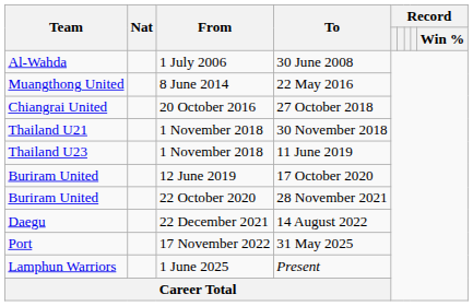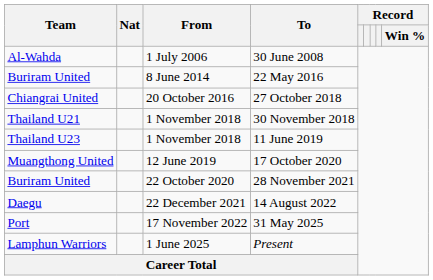22 May 2016 | Team: Muangthong United -> Buriram United
17 October 2020 | Team: Buriram United -> Muangthong United
